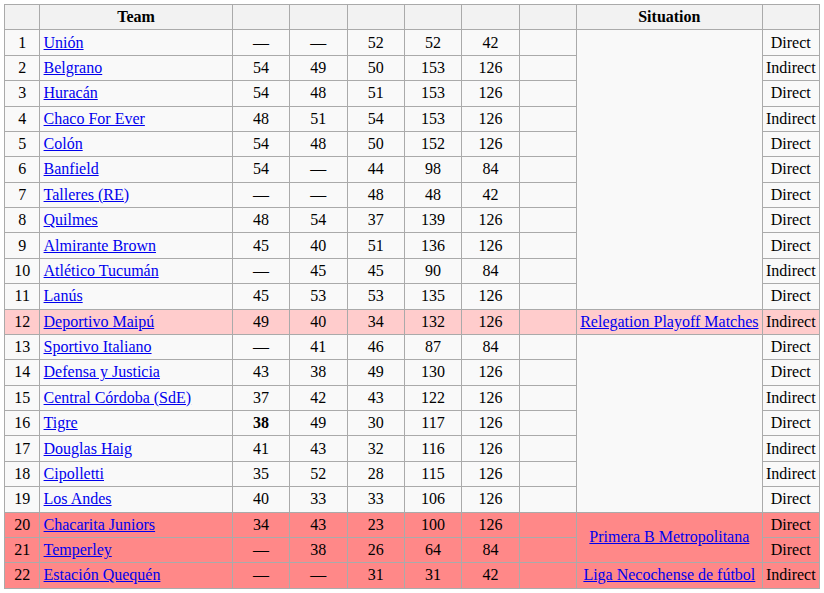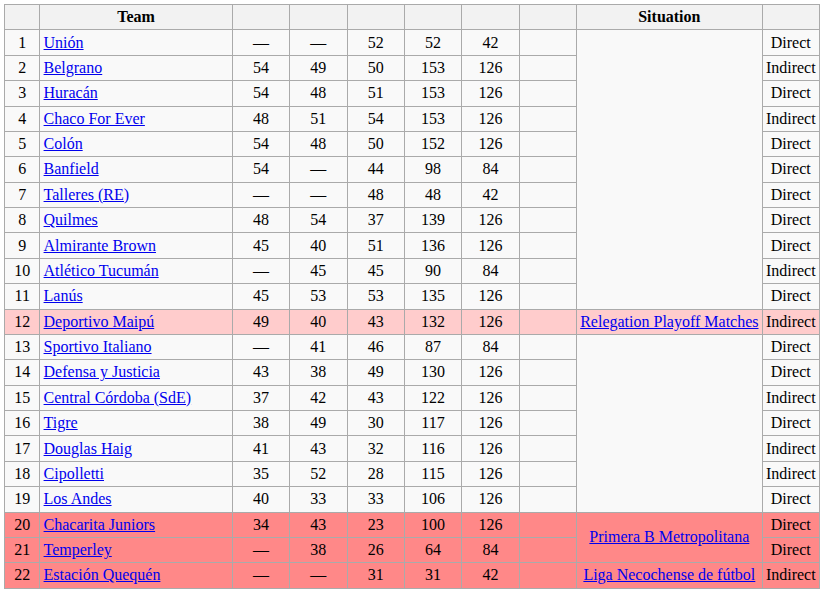Deportivo Maipú | column 5: 34 -> 43
Tigre | column 3: bold -> normal
